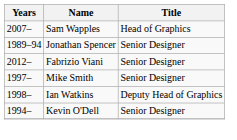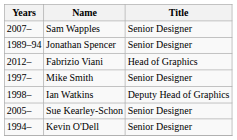Sam Wapples | Title: Head of Graphics -> Senior Designer
Fabrizio Viani | Title: Senior Designer -> Head of Graphics
+ row: 2005– | Sue Kearley-Schon | Senior Designer
